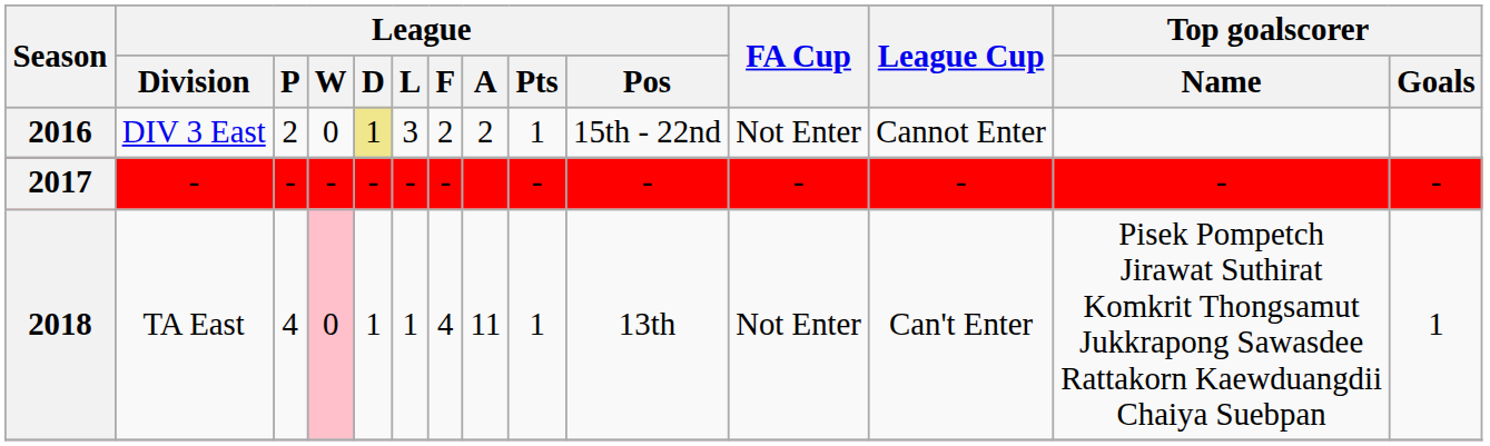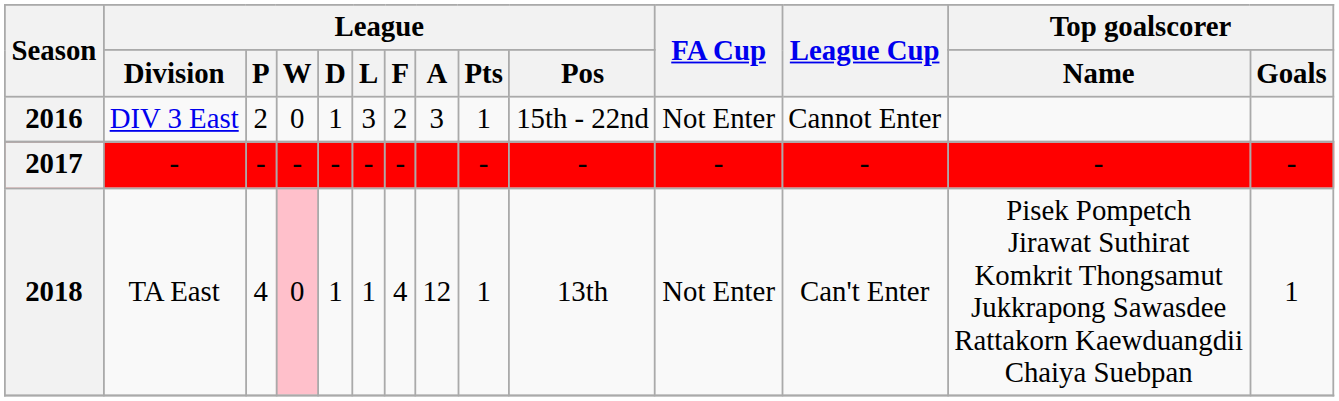2016 | League / D: khaki background -> no background
2016 | League / A: 2 -> 3
2018 | League / A: 11 -> 12
